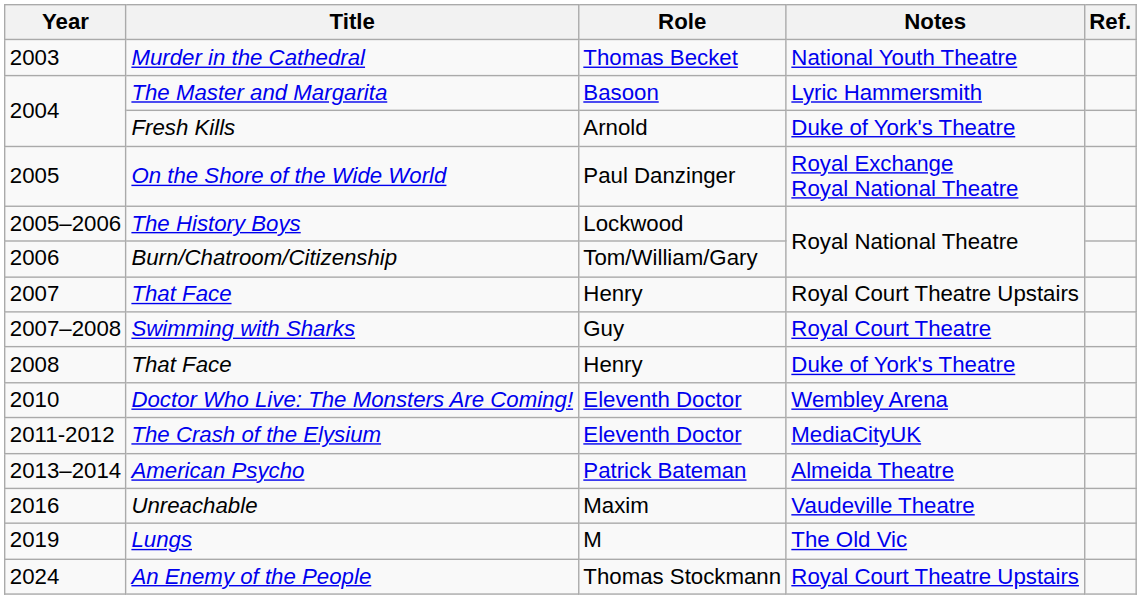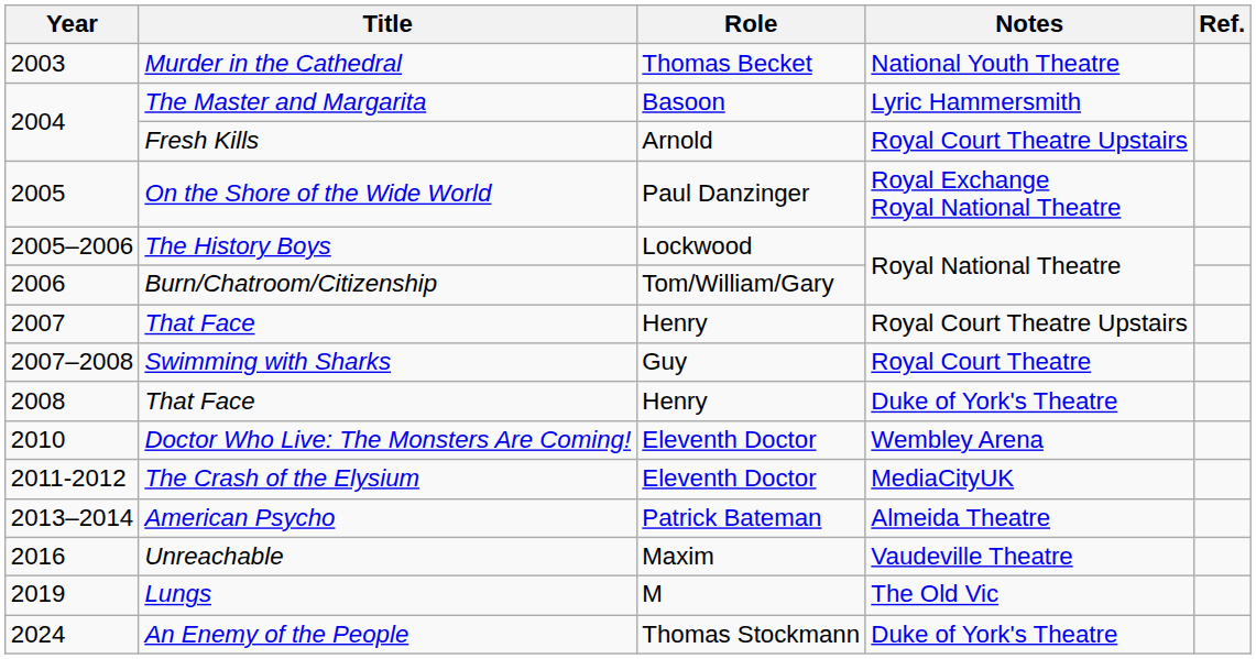Fresh Kills | Notes: Duke of York's Theatre -> Royal Court Theatre Upstairs
An Enemy of the People | Notes: Royal Court Theatre Upstairs -> Duke of York's Theatre
